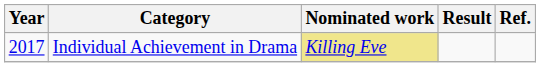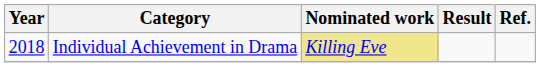Individual Achievement in Drama | Year: 2017 -> 2018
